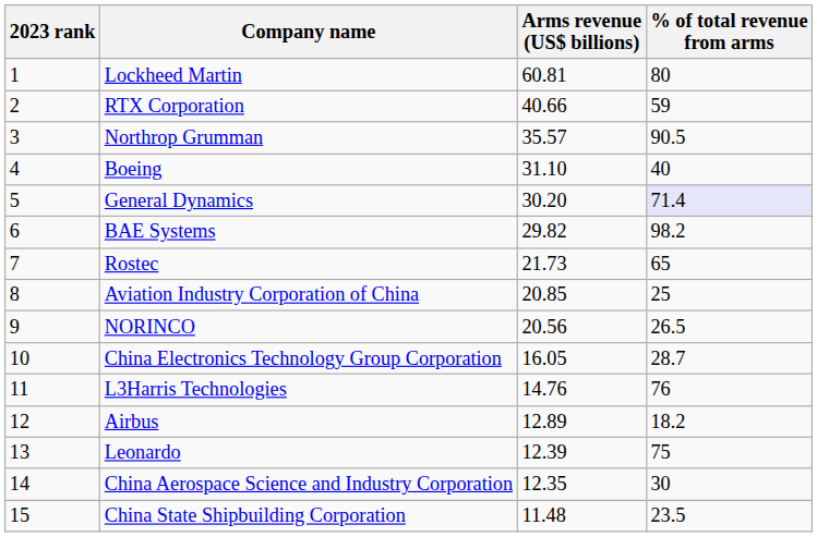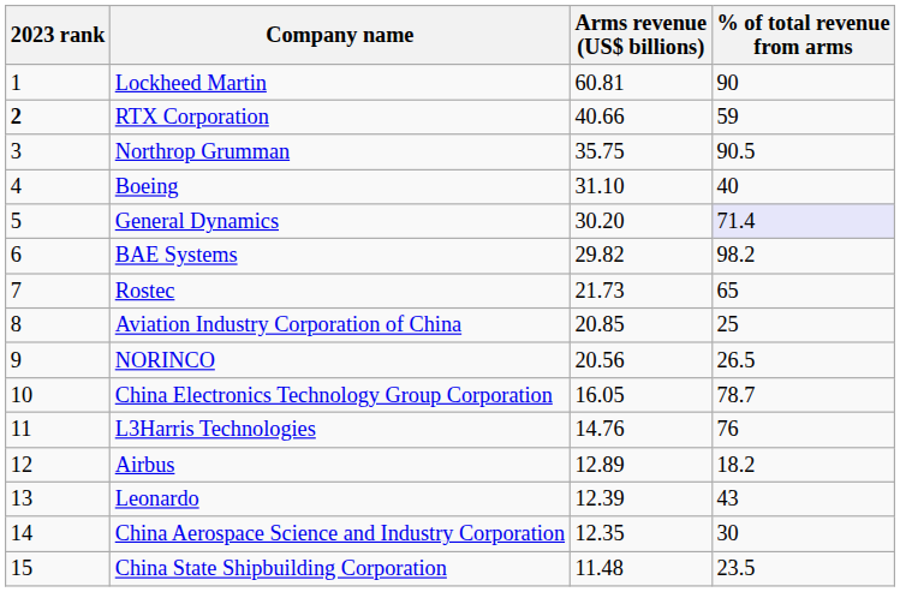Lockheed Martin | % of total revenue from arms: 80 -> 90
RTX Corporation | 2023 rank: normal -> bold
Northrop Grumman | Arms revenue (US$ billions): 35.57 -> 35.75
China Electronics Technology Group Corporation | % of total revenue from arms: 28.7 -> 78.7
Leonardo | % of total revenue from arms: 75 -> 43
